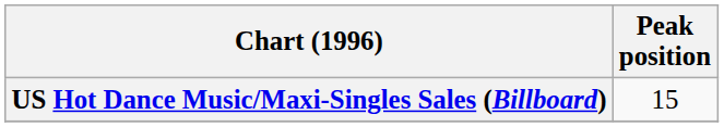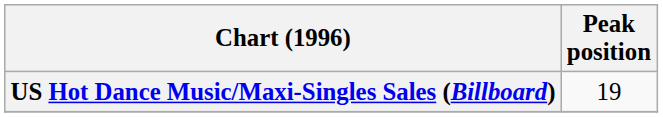US Hot Dance Music/Maxi-Singles Sales (Billboard) | Peak position: 15 -> 19
